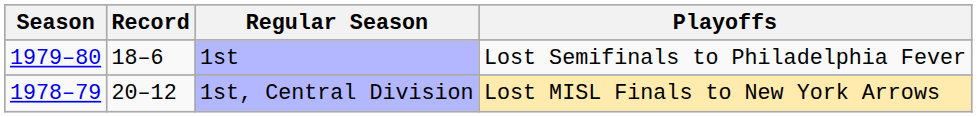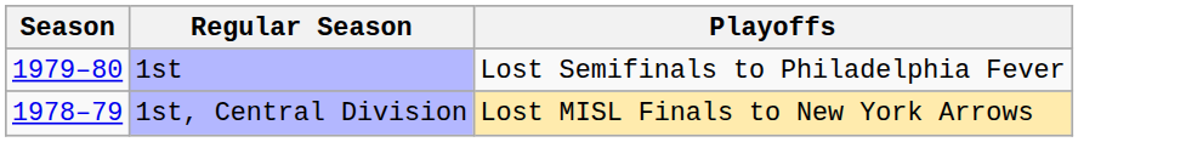- column: Record | 18–6 | 20–12
